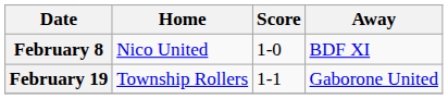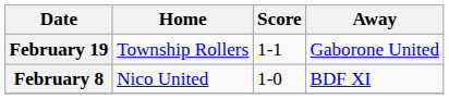rows swapped: February 8 <-> February 19
